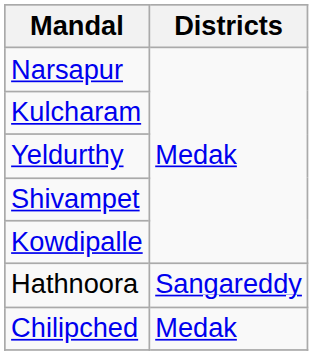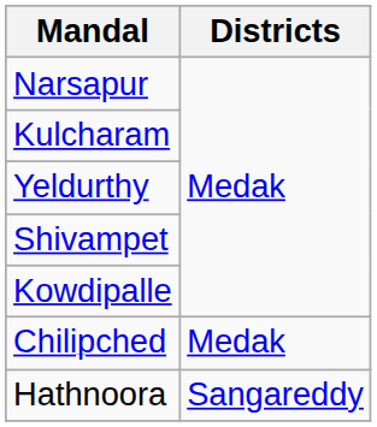rows swapped: Hathnoora <-> Chilipched
